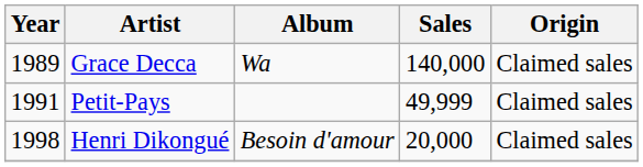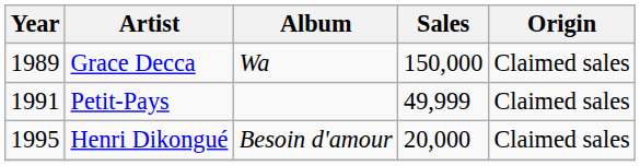Grace Decca | Sales: 140,000 -> 150,000
Henri Dikongué | Year: 1998 -> 1995
